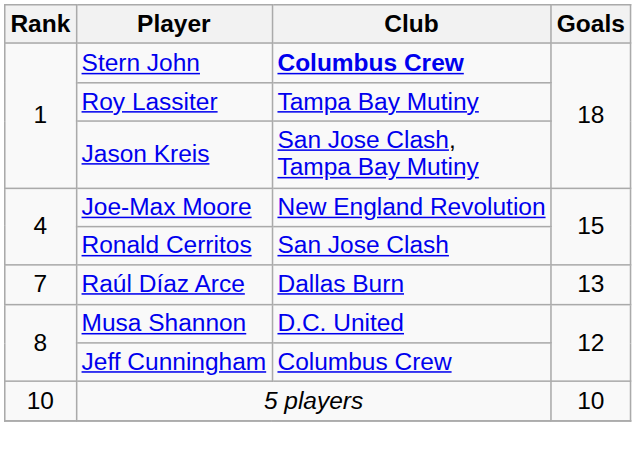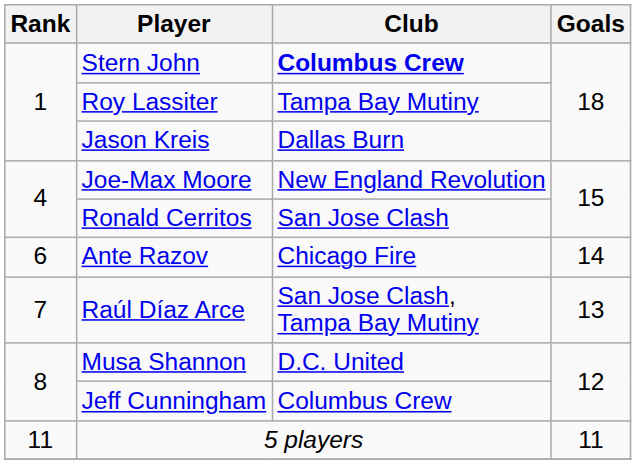Jason Kreis | Club: San Jose Clash, Tampa Bay Mutiny -> Dallas Burn
+ row: 6 | Ante Razov | Chicago Fire | 14
Raúl Díaz Arce | Club: Dallas Burn -> San Jose Clash, Tampa Bay Mutiny
5 players | Rank: 10 -> 11
5 players | Goals: 10 -> 11
